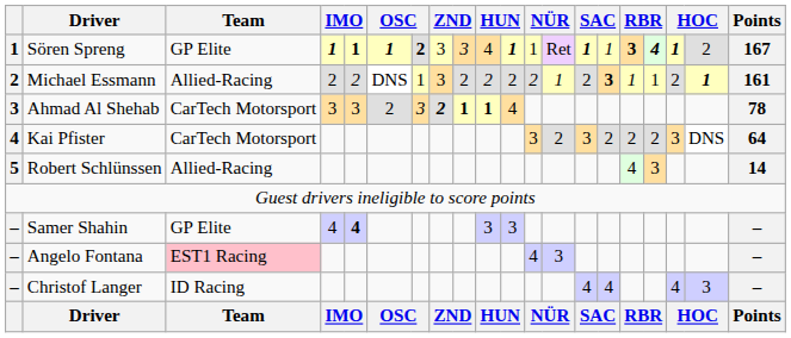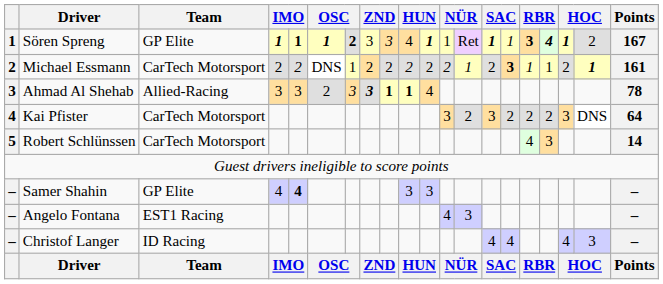Michael Essmann | Team: Allied-Racing -> CarTech Motorsport
Michael Essmann | column 8: 3 -> 2
Ahmad Al Shehab | Team: CarTech Motorsport -> Allied-Racing
Ahmad Al Shehab | column 8: 2 -> 3
Robert Schlünssen | Team: Allied-Racing -> CarTech Motorsport
Angelo Fontana | Team: pink background -> no background
